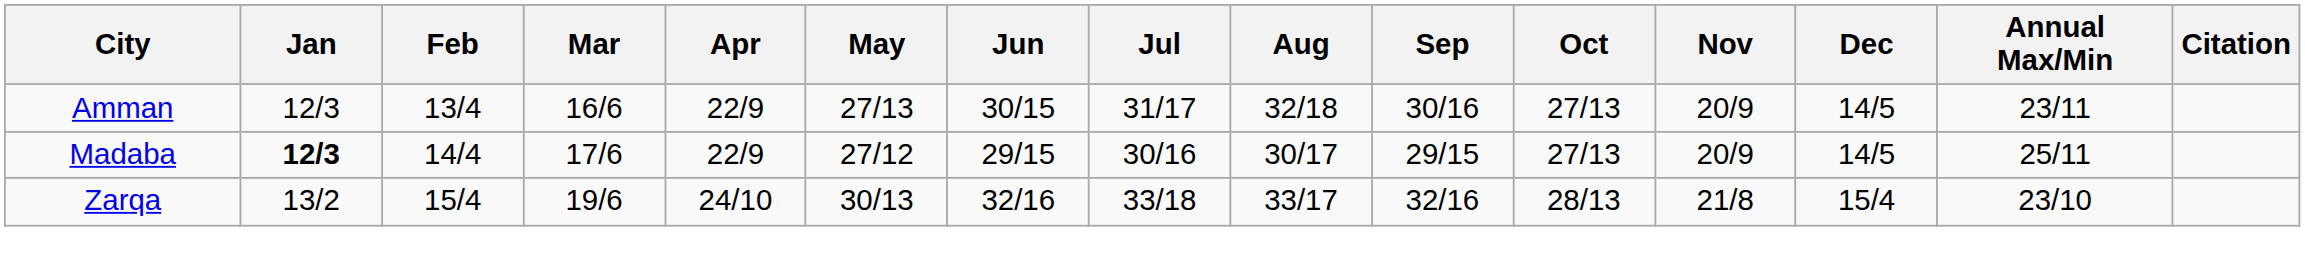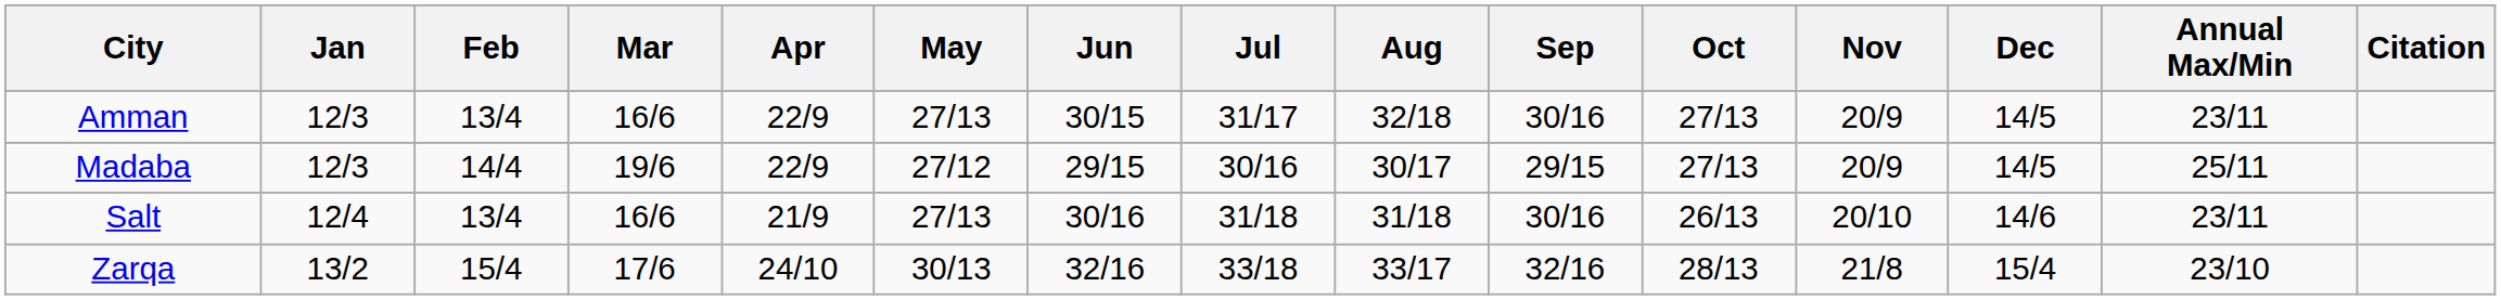Madaba | Jan: bold -> normal
Madaba | Mar: 17/6 -> 19/6
+ row: Salt | 12/4 | 13/4 | 16/6 | 21/9 | 27/13 | 30/16 | 31/18 | 31/18 | 30/16 | 26/13 | 20/10 | 14/6 | 23/11
Zarqa | Mar: 19/6 -> 17/6
